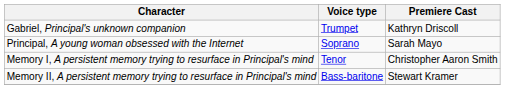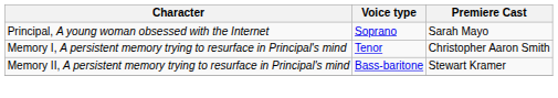- row: Gabriel, Principal's unknown companion | Trumpet | Kathryn Driscoll
